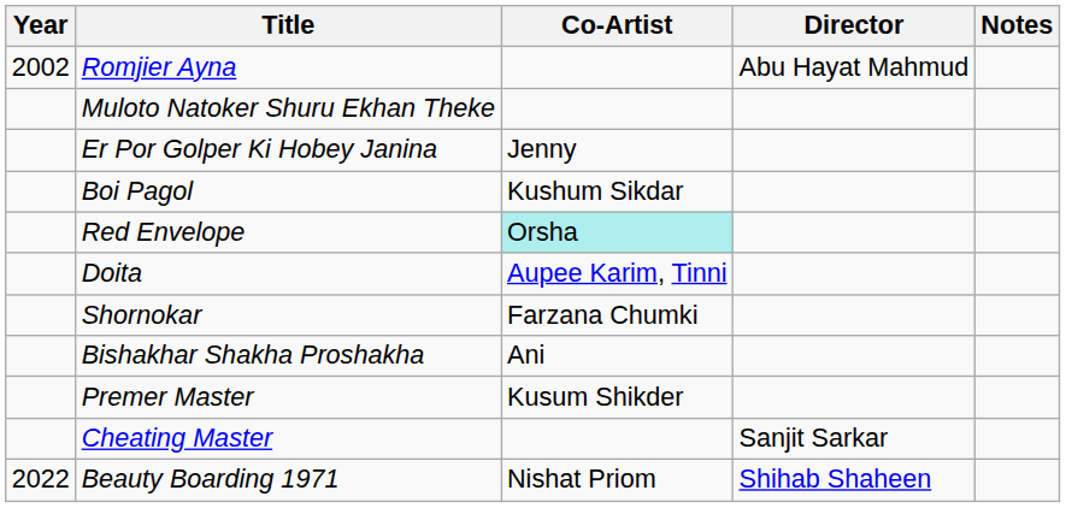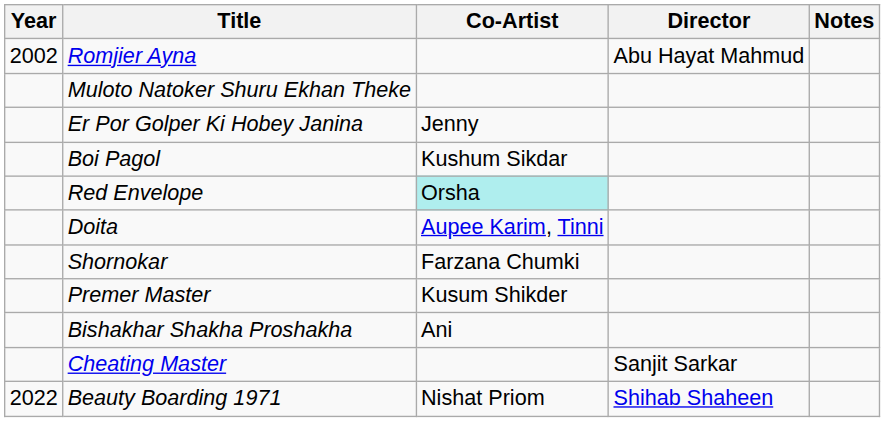rows swapped: Bishakhar Shakha Proshakha <-> Premer Master
